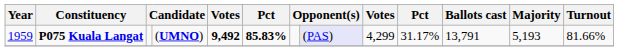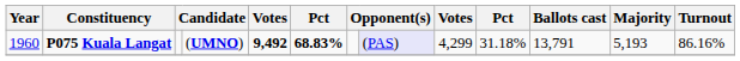P075 Kuala Langat | Year: 1959 -> 1960
P075 Kuala Langat | column 6: 85.83% -> 68.83%
P075 Kuala Langat | column 10: 31.17% -> 31.18%
P075 Kuala Langat | Turnout: 81.66% -> 86.16%
